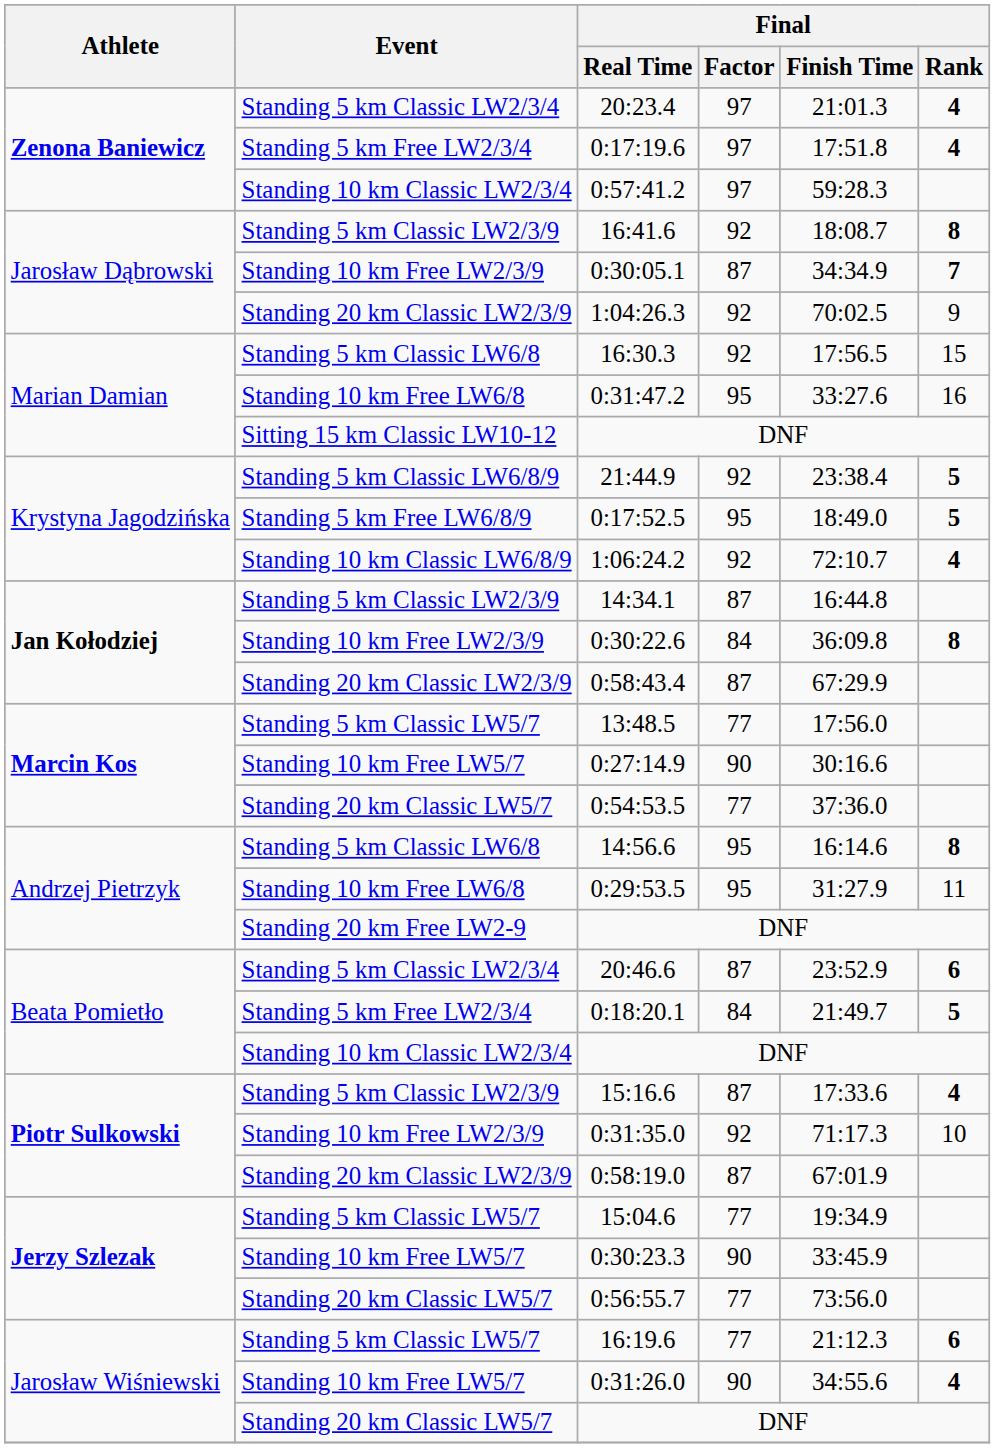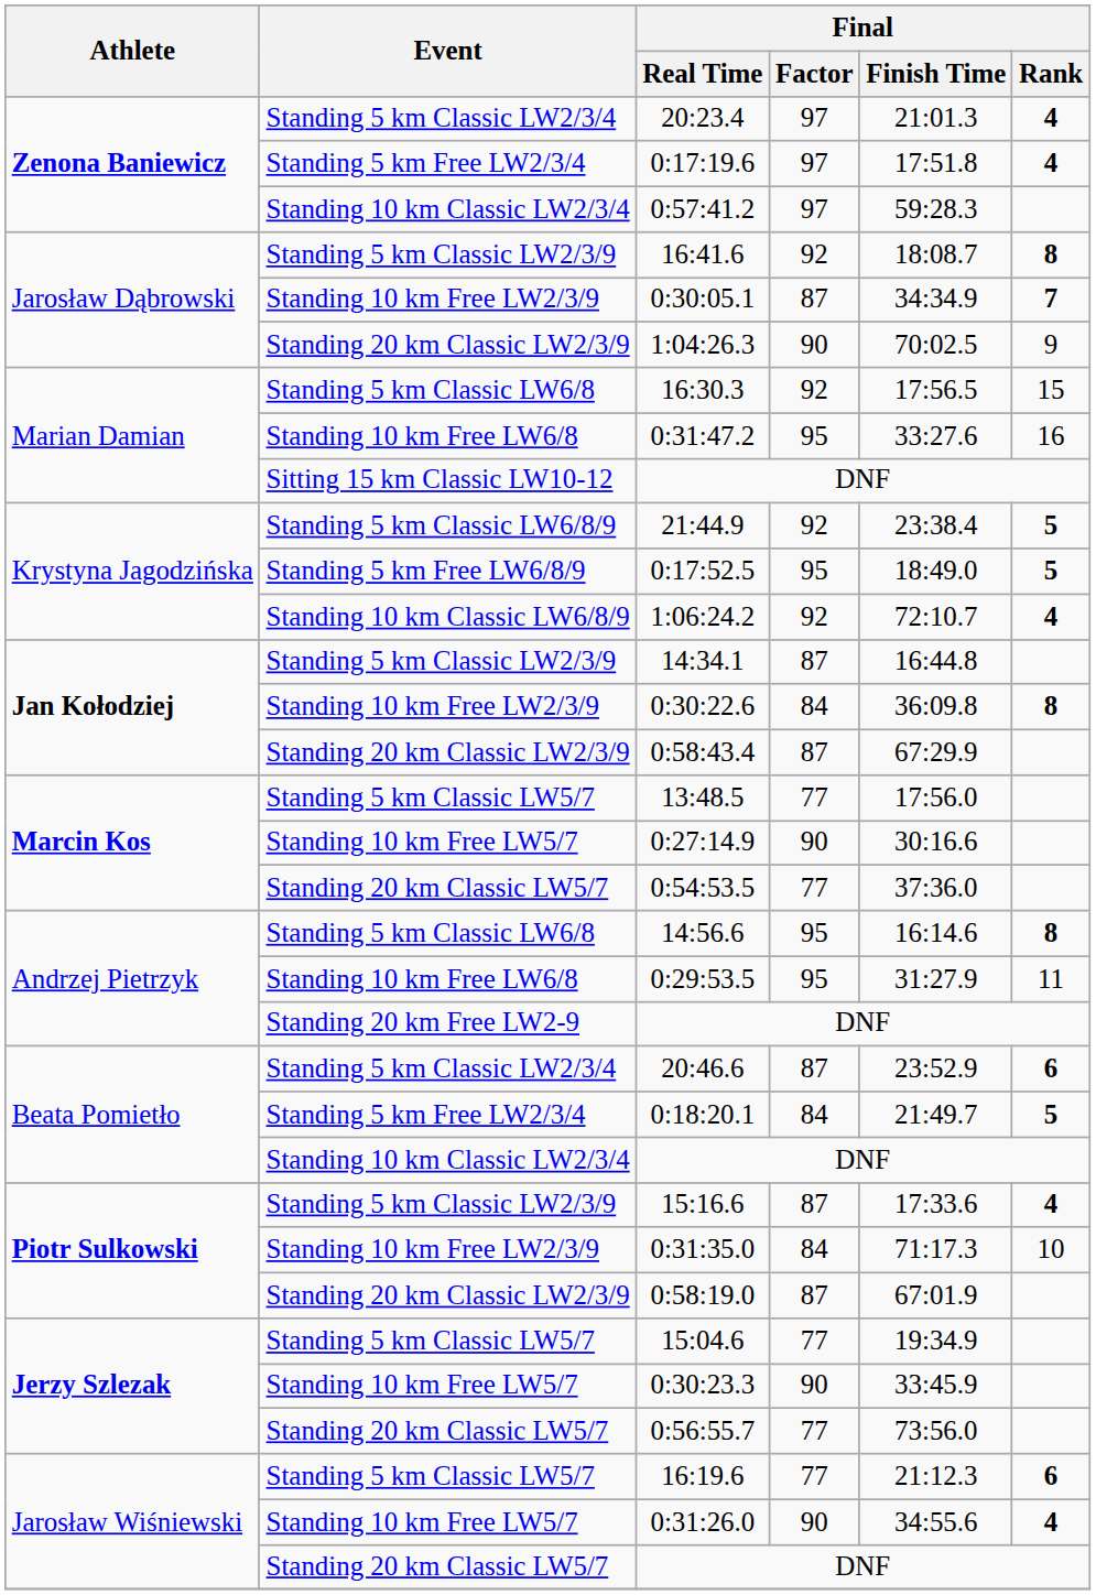1:04:26.3 | Final / Factor: 92 -> 90
0:31:35.0 | Final / Factor: 92 -> 84
